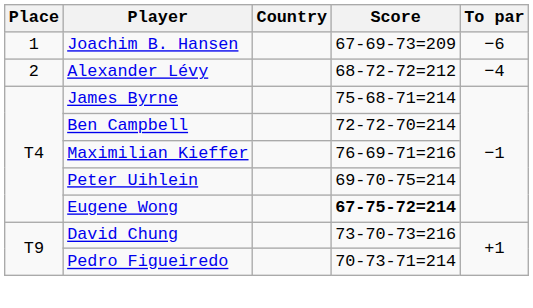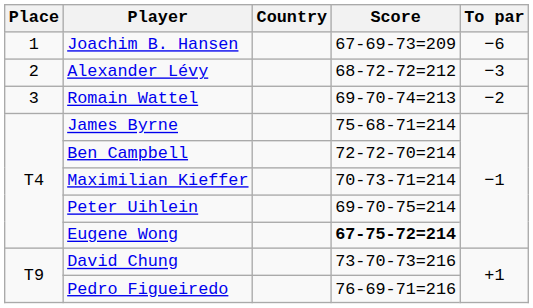Alexander Lévy | To par: −4 -> −3
+ row: 3 | Romain Wattel | 69-70-74=213 | −2
Maximilian Kieffer | Score: 76-69-71=216 -> 70-73-71=214
Pedro Figueiredo | Score: 70-73-71=214 -> 76-69-71=216
